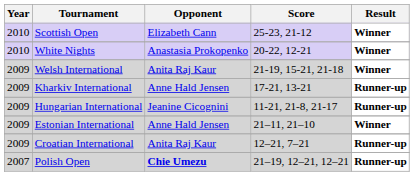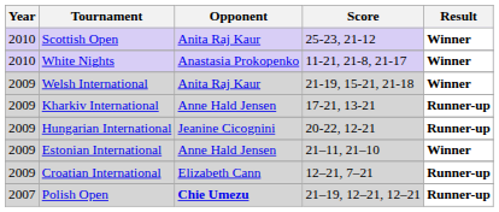Scottish Open | Opponent: Elizabeth Cann -> Anita Raj Kaur
White Nights | Score: 20-22, 12-21 -> 11-21, 21-8, 21-17
Hungarian International | Score: 11-21, 21-8, 21-17 -> 20-22, 12-21
Croatian International | Opponent: Anita Raj Kaur -> Elizabeth Cann
